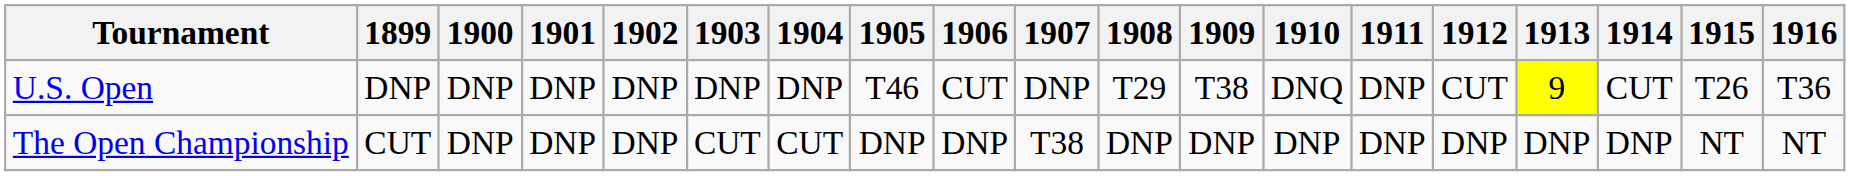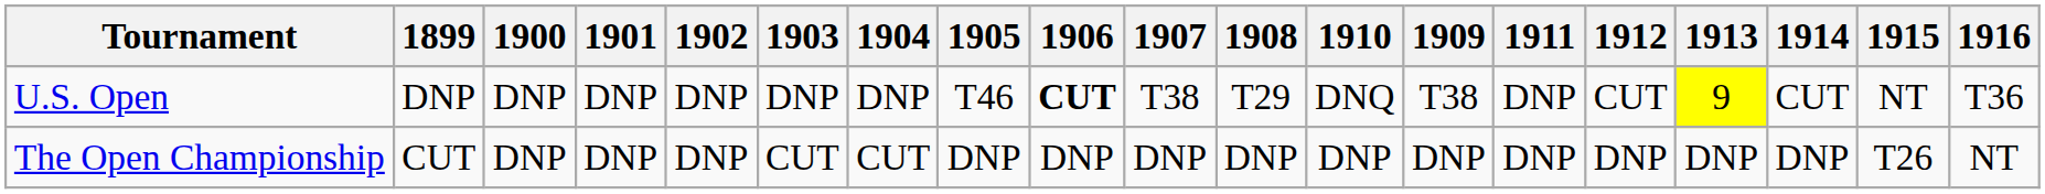columns swapped: 1909 <-> 1910
U.S. Open | 1906: normal -> bold
U.S. Open | 1907: DNP -> T38
U.S. Open | 1915: T26 -> NT
The Open Championship | 1907: T38 -> DNP
The Open Championship | 1915: NT -> T26
